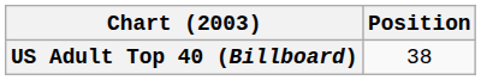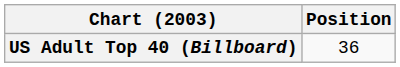US Adult Top 40 (Billboard) | Position: 38 -> 36
